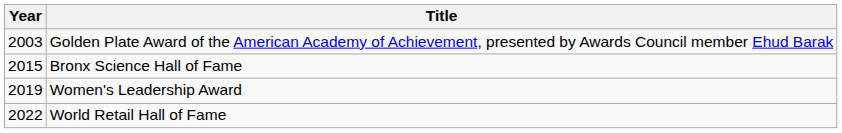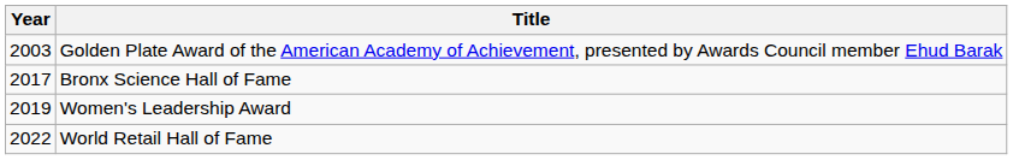Bronx Science Hall of Fame | Year: 2015 -> 2017
